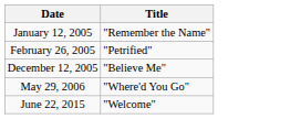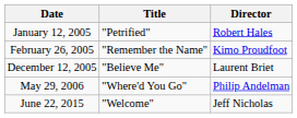+ column: Director | Robert Hales | Kimo Proudfoot | Laurent Briet | Philip Andelman | Jeff Nicholas
January 12, 2005 | Title: "Remember the Name" -> "Petrified"
February 26, 2005 | Title: "Petrified" -> "Remember the Name"
